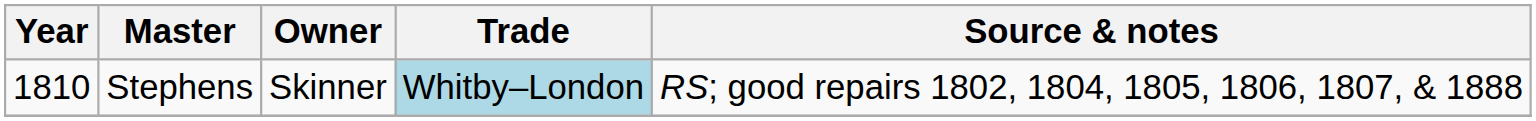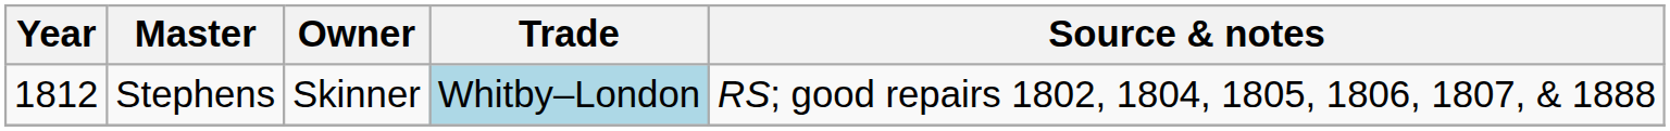Stephens | Year: 1810 -> 1812
